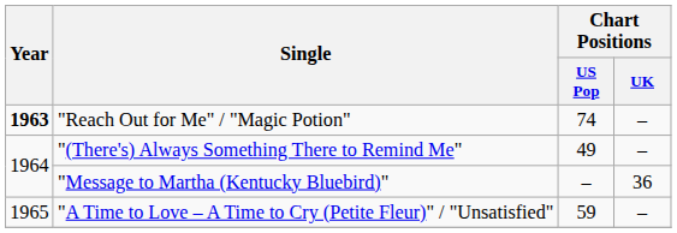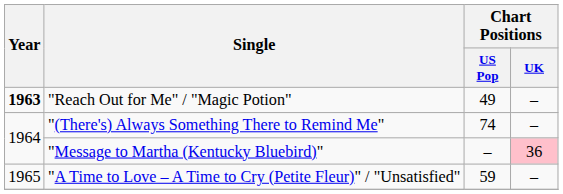"Reach Out for Me" / "Magic Potion" | Chart Positions / US Pop: 74 -> 49
"(There's) Always Something There to Remind Me" | Chart Positions / US Pop: 49 -> 74
"Message to Martha (Kentucky Bluebird)" | Chart Positions / UK: no background -> pink background
